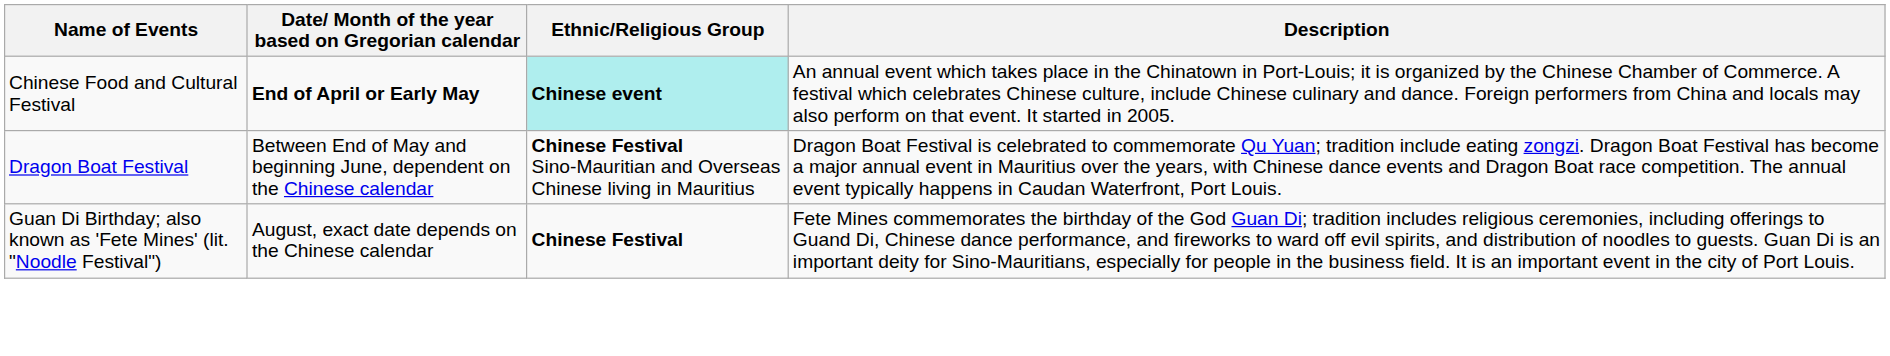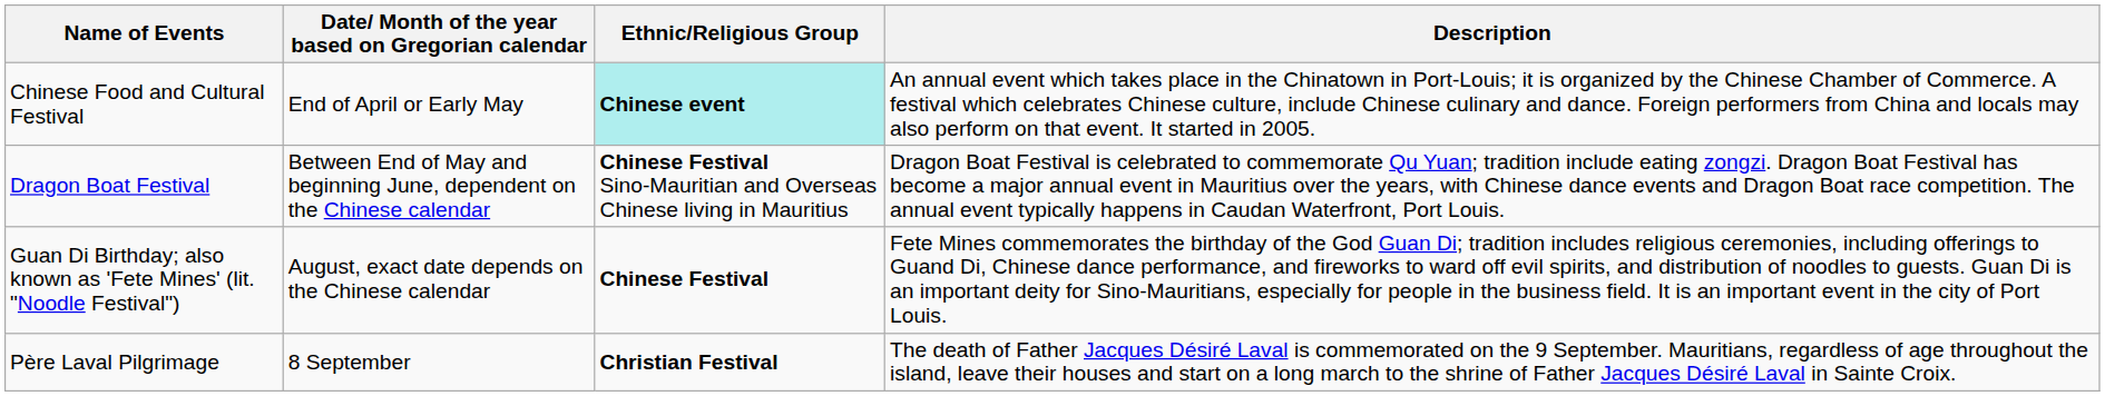Chinese Food and Cultural Festival | Date/ Month of the year based on Gregorian calendar: bold -> normal
+ row: Père Laval Pilgrimage | 8 September | Christian Festival | The death of Father Jacques Désiré Laval is commemorated on the 9 September. Mauritians, regardless of age throughout the island, leave their houses and start on a long march to the shrine of Father Jacques Désiré Laval in Sainte Croix.
